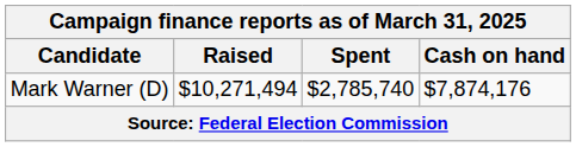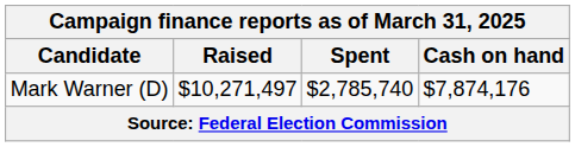Mark Warner (D) | Raised: $10,271,494 -> $10,271,497
